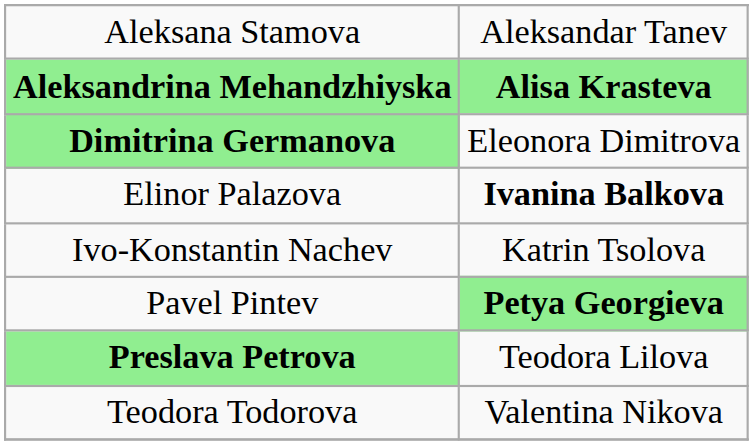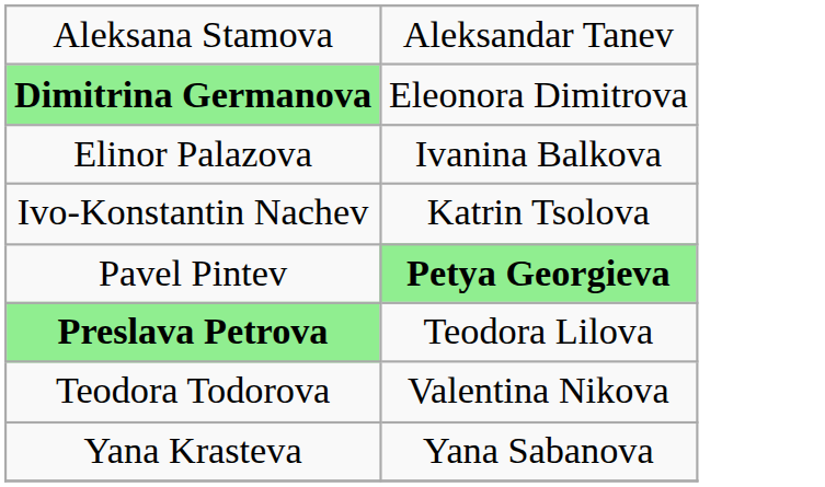- row: Aleksandrina Mehandzhiyska | Alisa Krasteva
Elinor Palazova | column 2: bold -> normal
+ row: Yana Krasteva | Yana Sabanova
